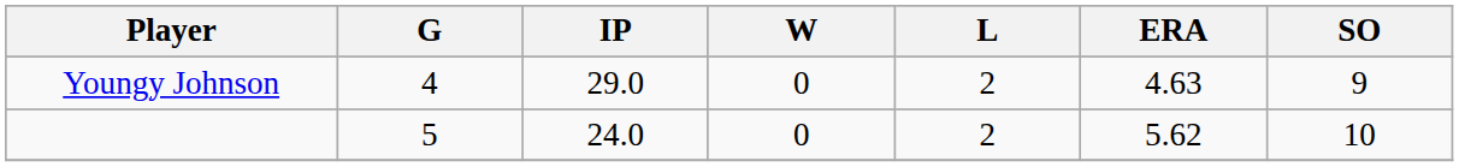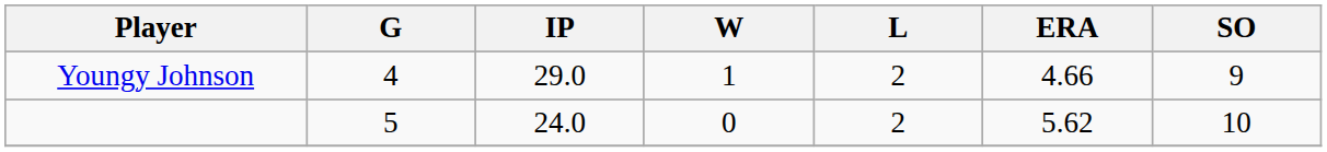Youngy Johnson | W: 0 -> 1
Youngy Johnson | ERA: 4.63 -> 4.66
